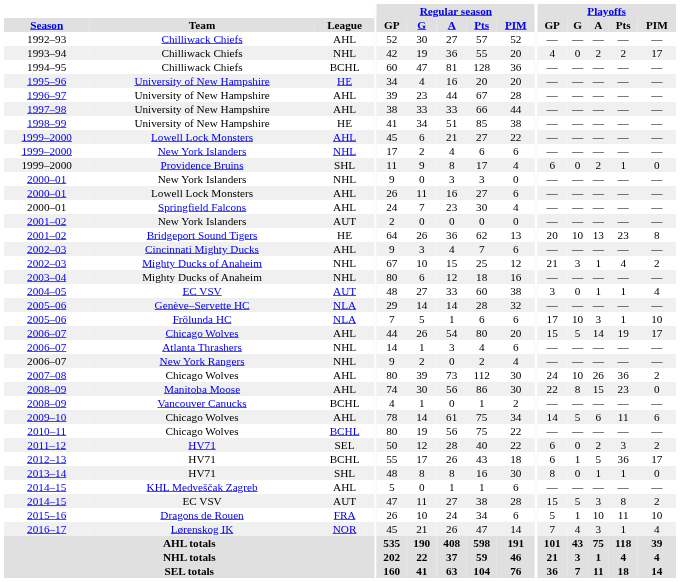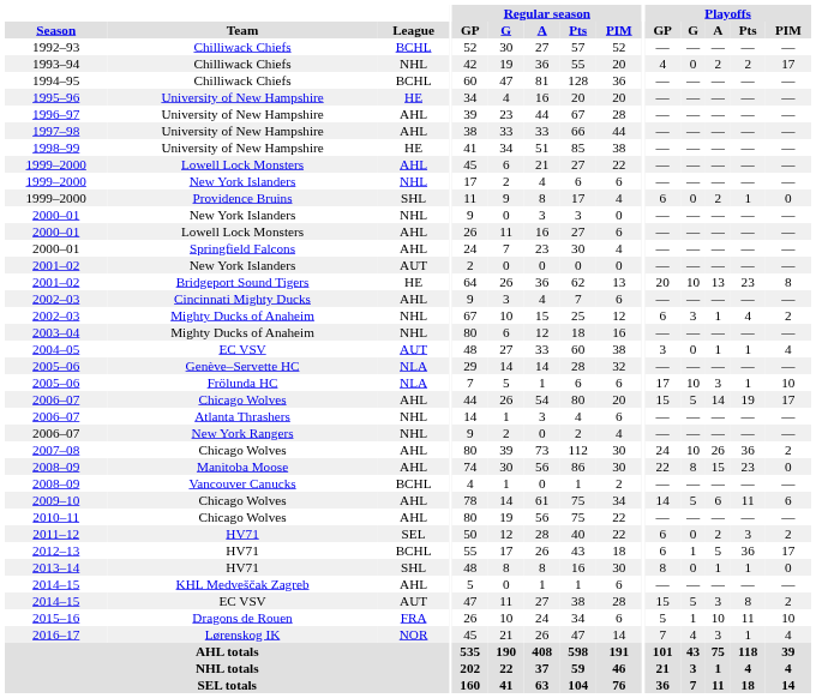1992–93 | League: AHL -> BCHL
2002–03 / Mighty Ducks of Anaheim | Playoffs / GP: 21 -> 6
2010–11 | League: BCHL -> AHL
